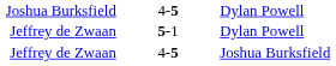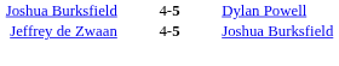- row: Jeffrey de Zwaan | 5-1 | Dylan Powell
